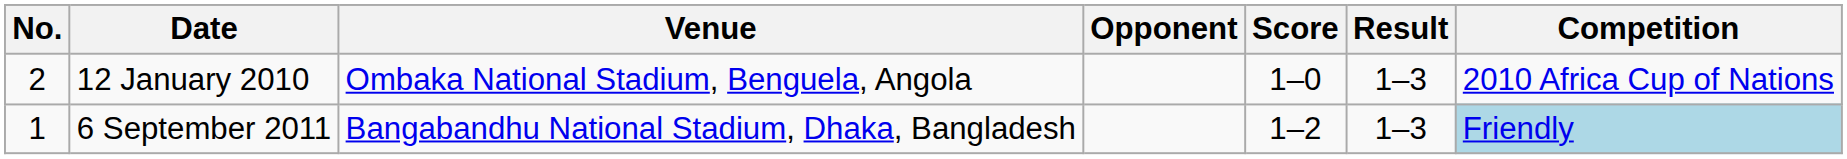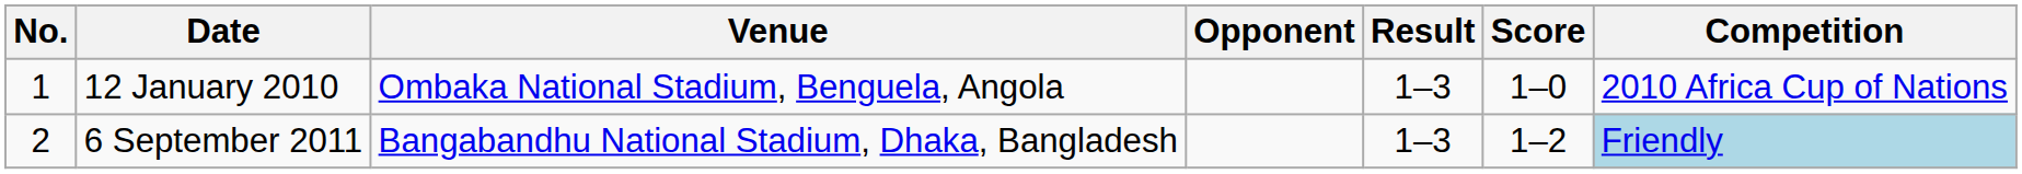columns swapped: Score <-> Result
12 January 2010 | No.: 2 -> 1
6 September 2011 | No.: 1 -> 2
